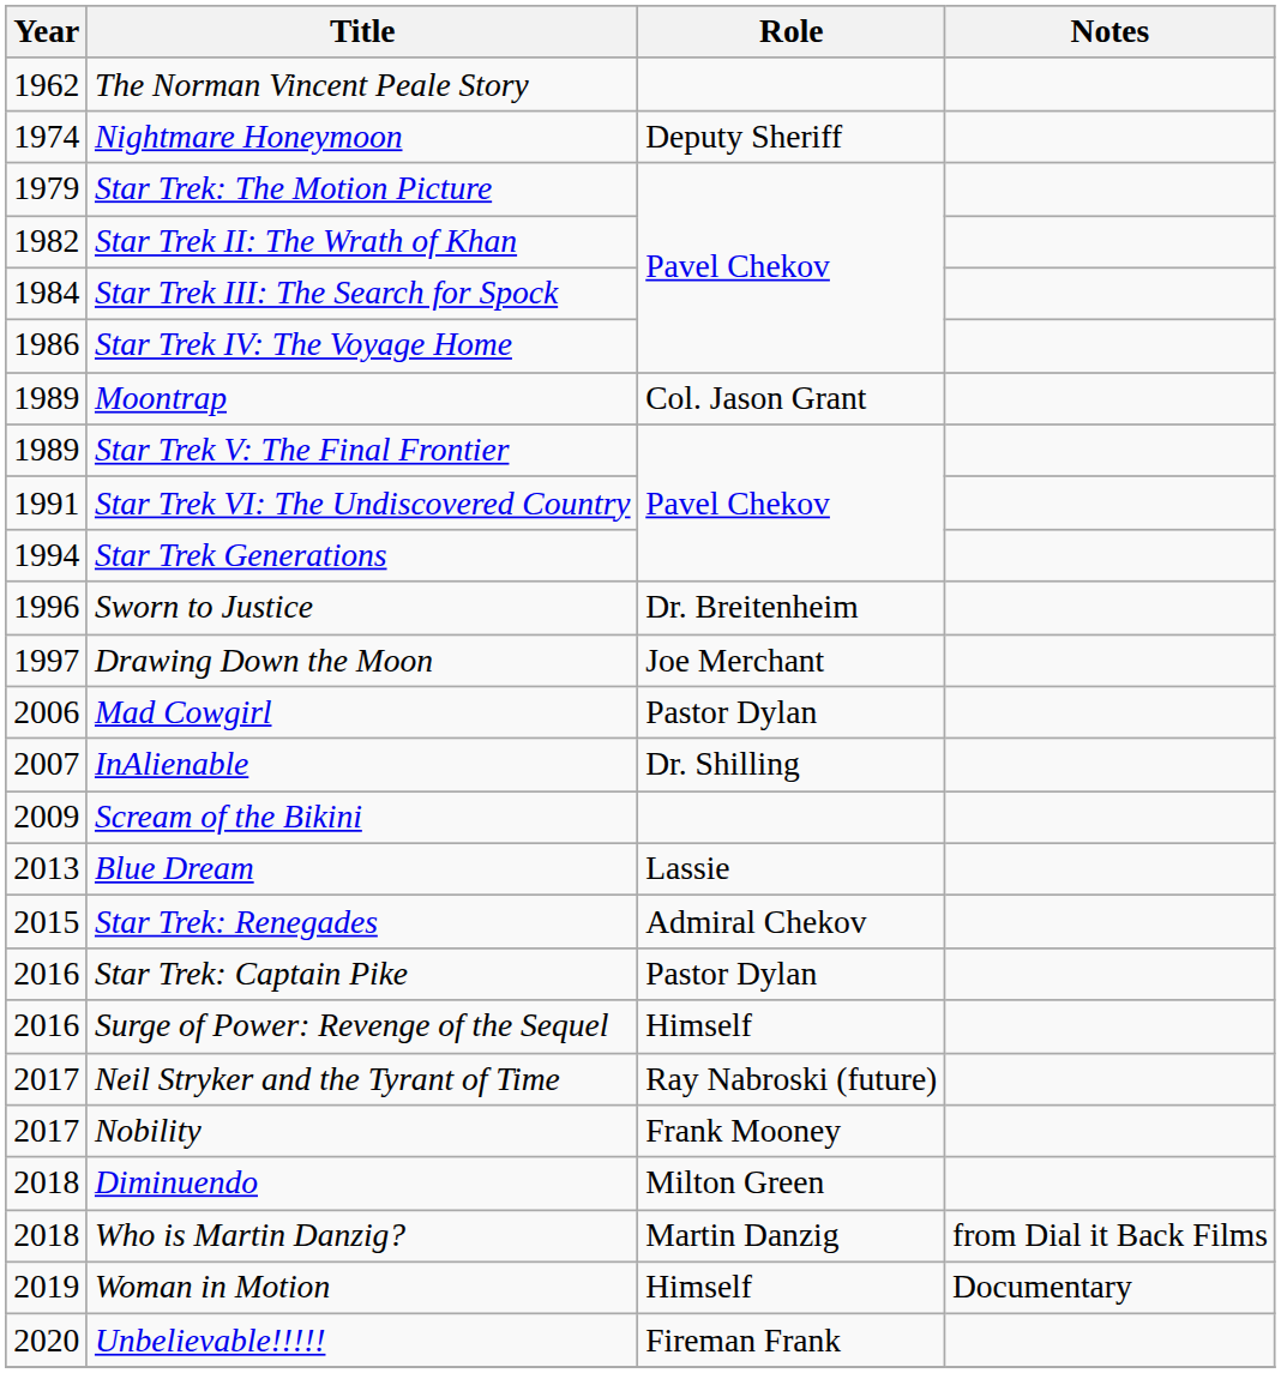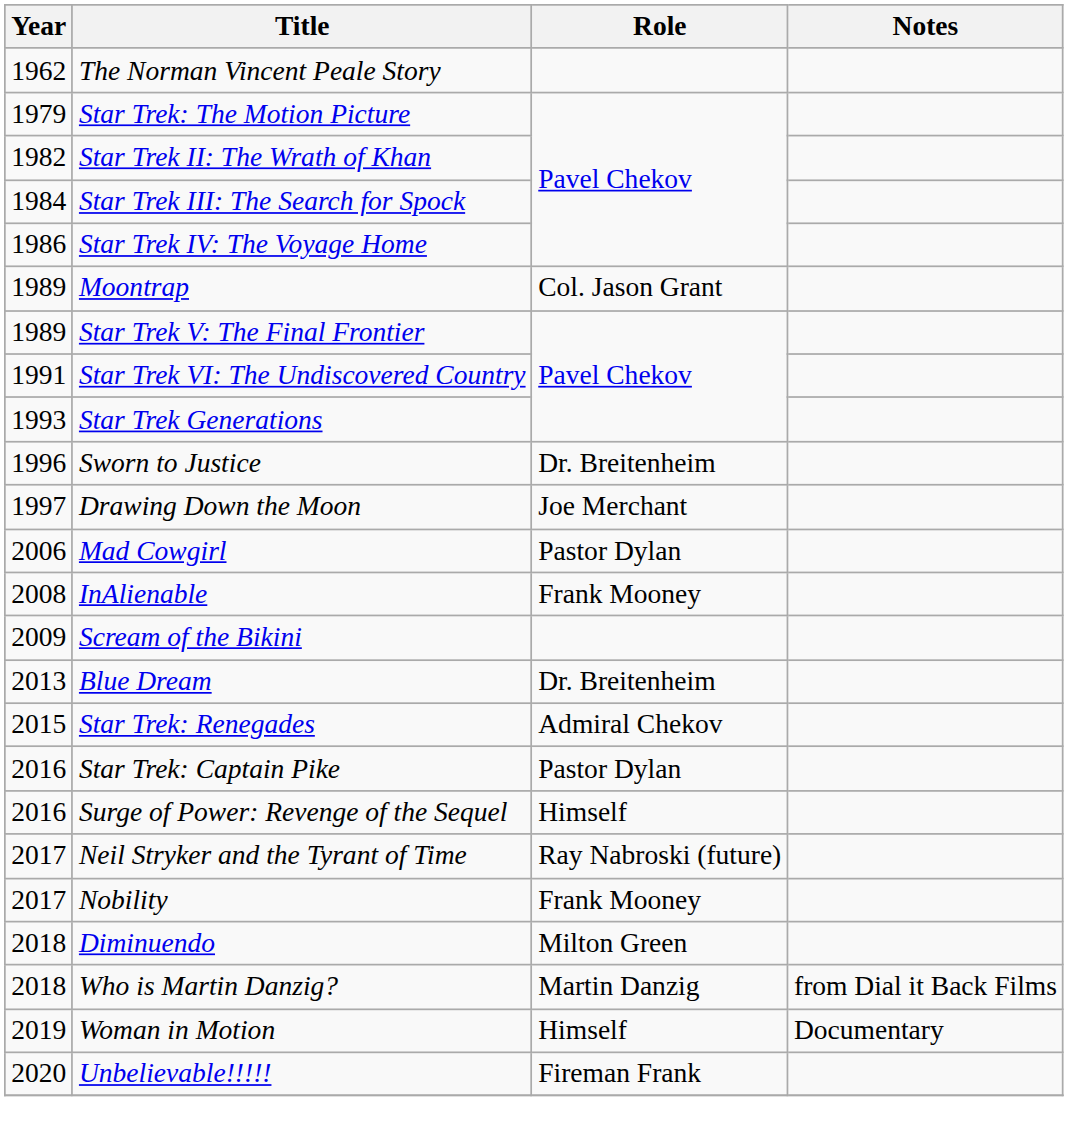- row: 1974 | Nightmare Honeymoon | Deputy Sheriff
Star Trek Generations | Year: 1994 -> 1993
InAlienable | Year: 2007 -> 2008
InAlienable | Role: Dr. Shilling -> Frank Mooney
Blue Dream | Role: Lassie -> Dr. Breitenheim
